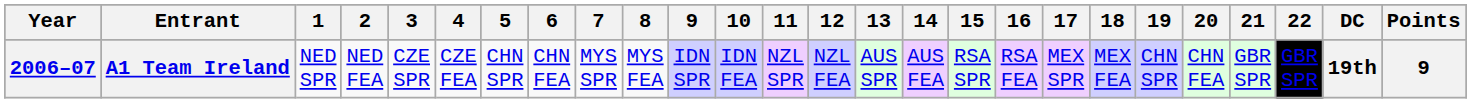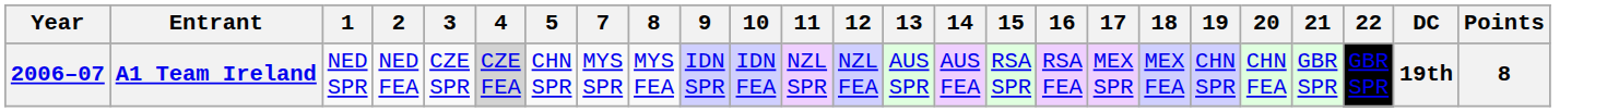- column: 6 | CHN FEA
A1 Team Ireland | 4: no background -> lightgrey background
A1 Team Ireland | Points: 9 -> 8
